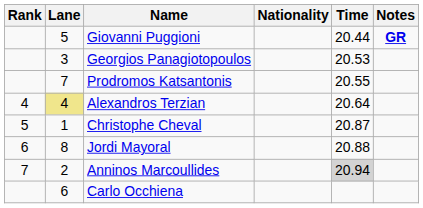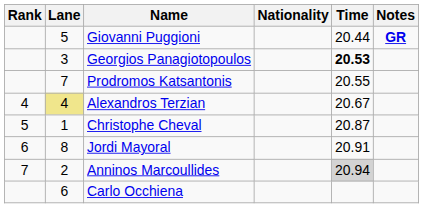Georgios Panagiotopoulos | Time: normal -> bold
Alexandros Terzian | Time: 20.64 -> 20.67
Jordi Mayoral | Time: 20.88 -> 20.91
